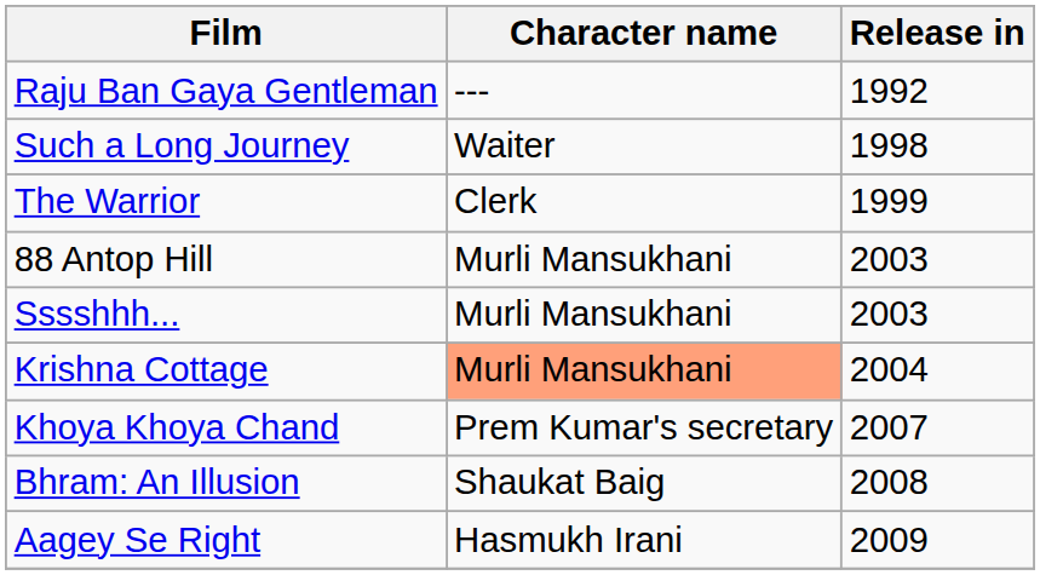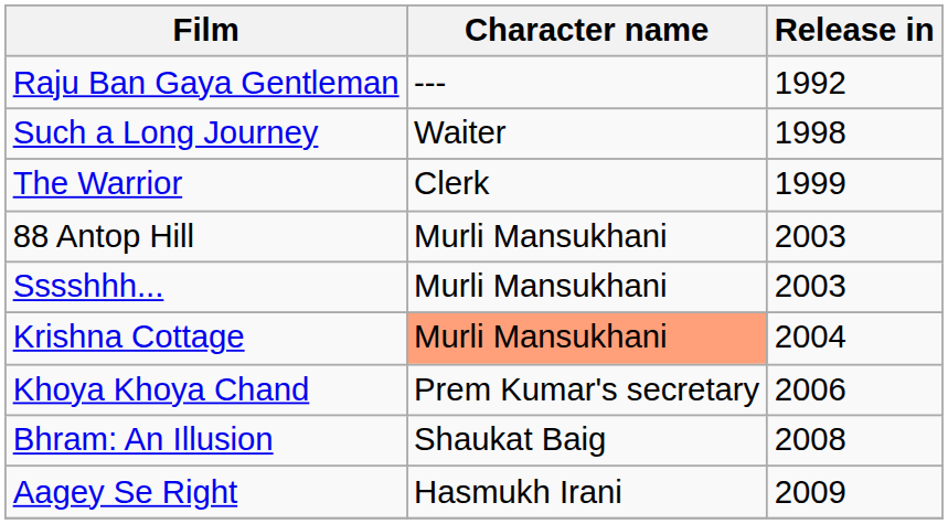Khoya Khoya Chand | Release in: 2007 -> 2006
